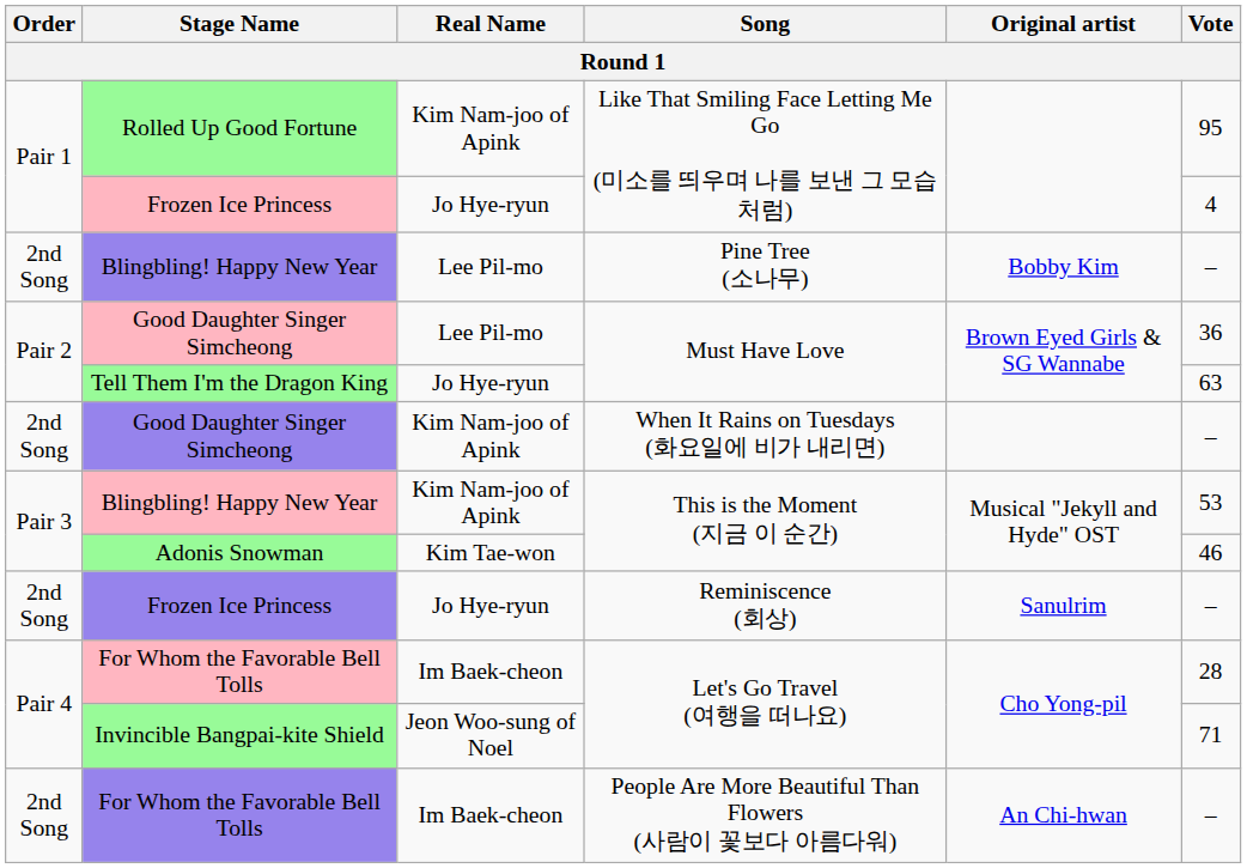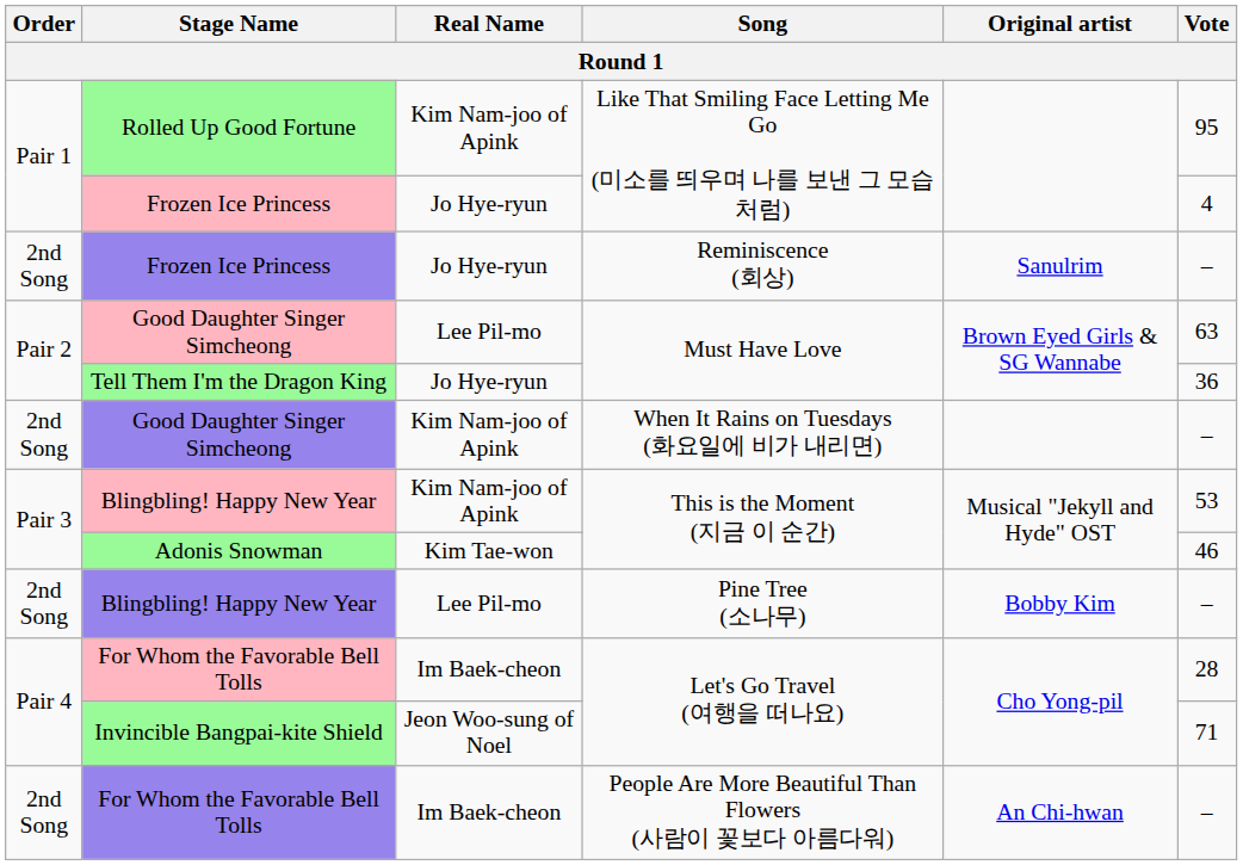rows swapped: Frozen Ice Princess / Reminiscence (회상) <-> Blingbling! Happy New Year / Pine Tree (소나무)
Good Daughter Singer Simcheong / Must Have Love | Vote: 36 -> 63
Tell Them I'm the Dragon King | Vote: 63 -> 36
